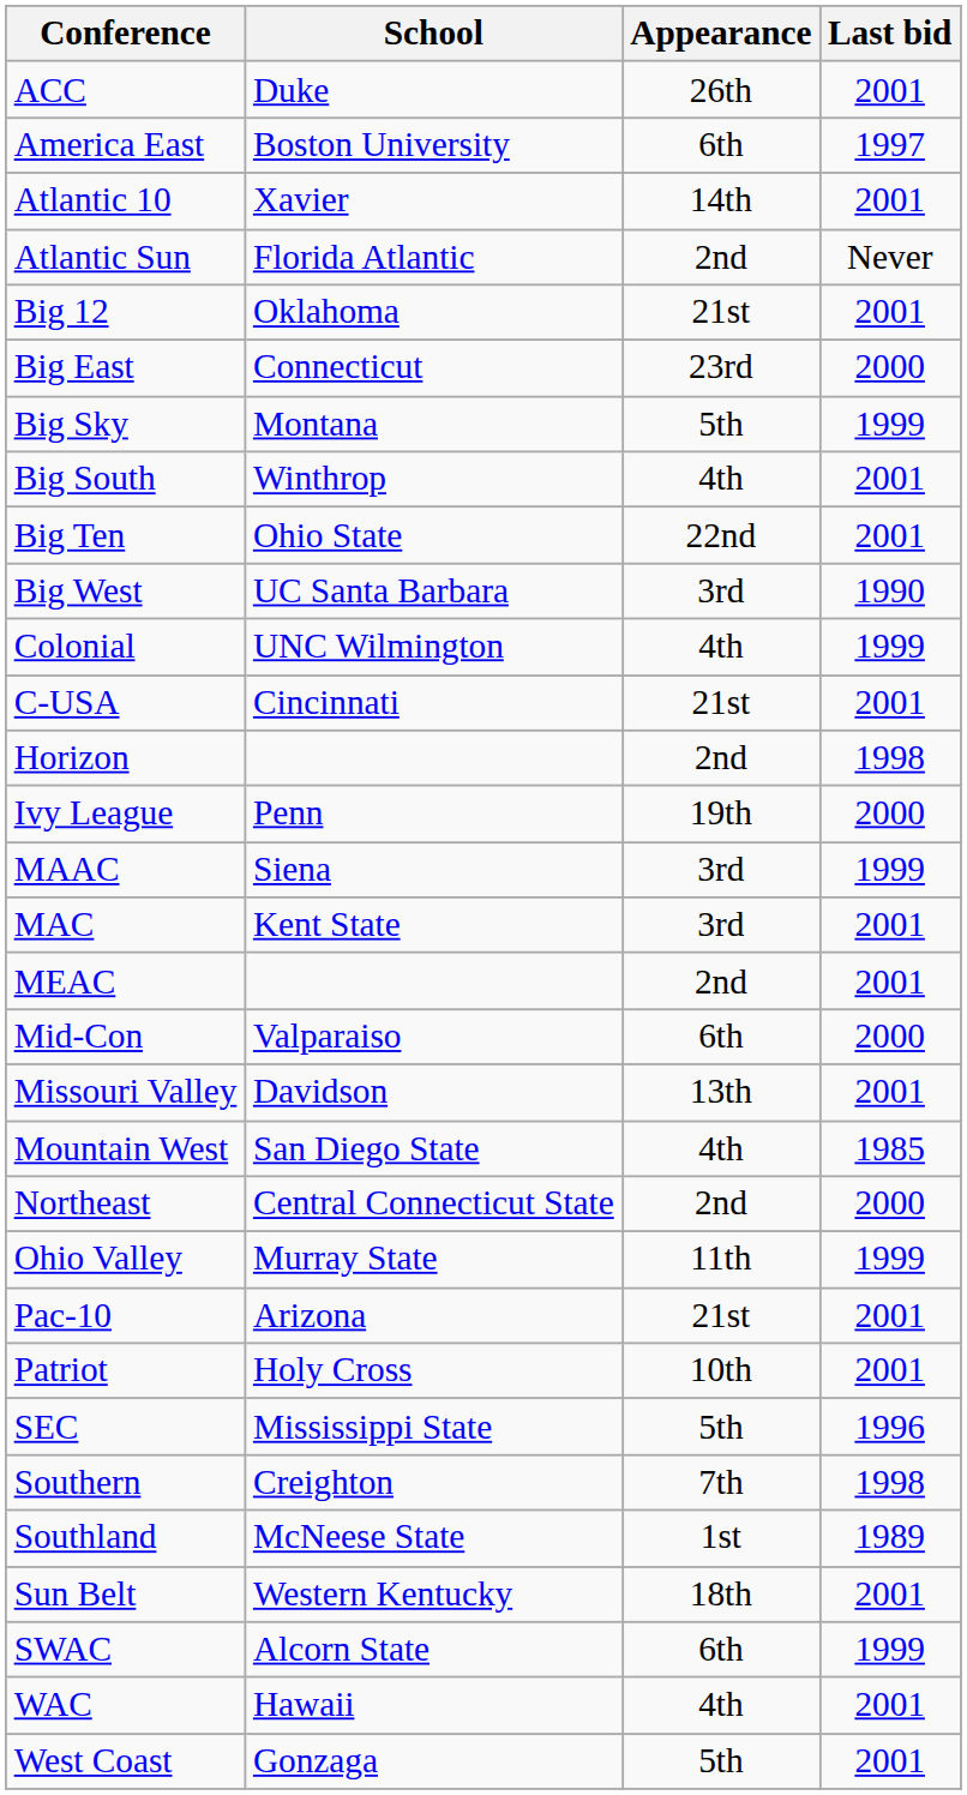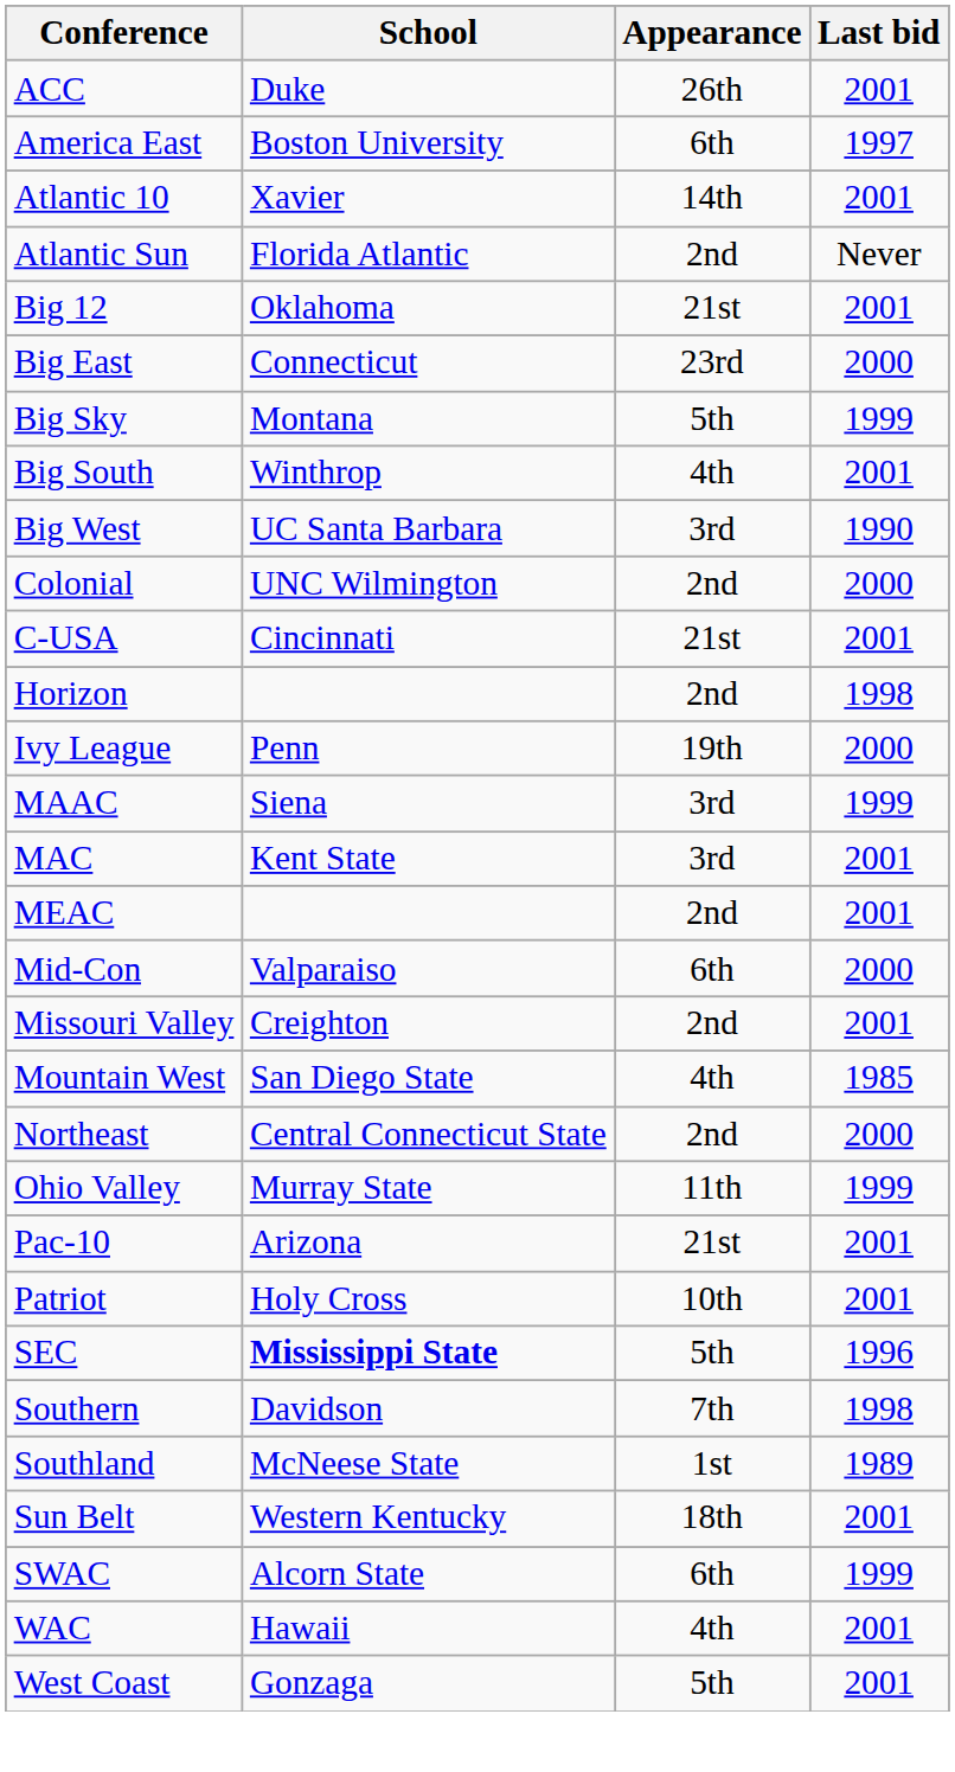- row: Big Ten | Ohio State | 22nd | 2001
Colonial | Appearance: 4th -> 2nd
Colonial | Last bid: 1999 -> 2000
Missouri Valley | School: Davidson -> Creighton
Missouri Valley | Appearance: 13th -> 2nd
SEC | School: normal -> bold
Southern | School: Creighton -> Davidson
